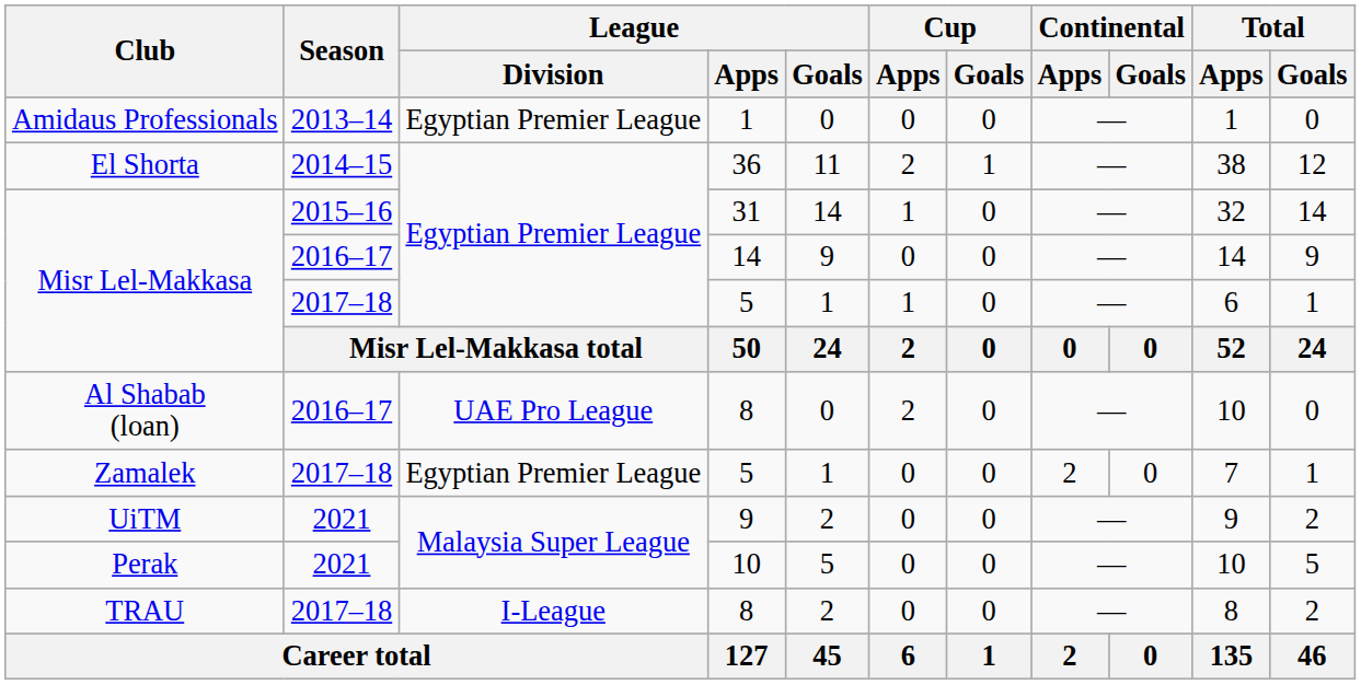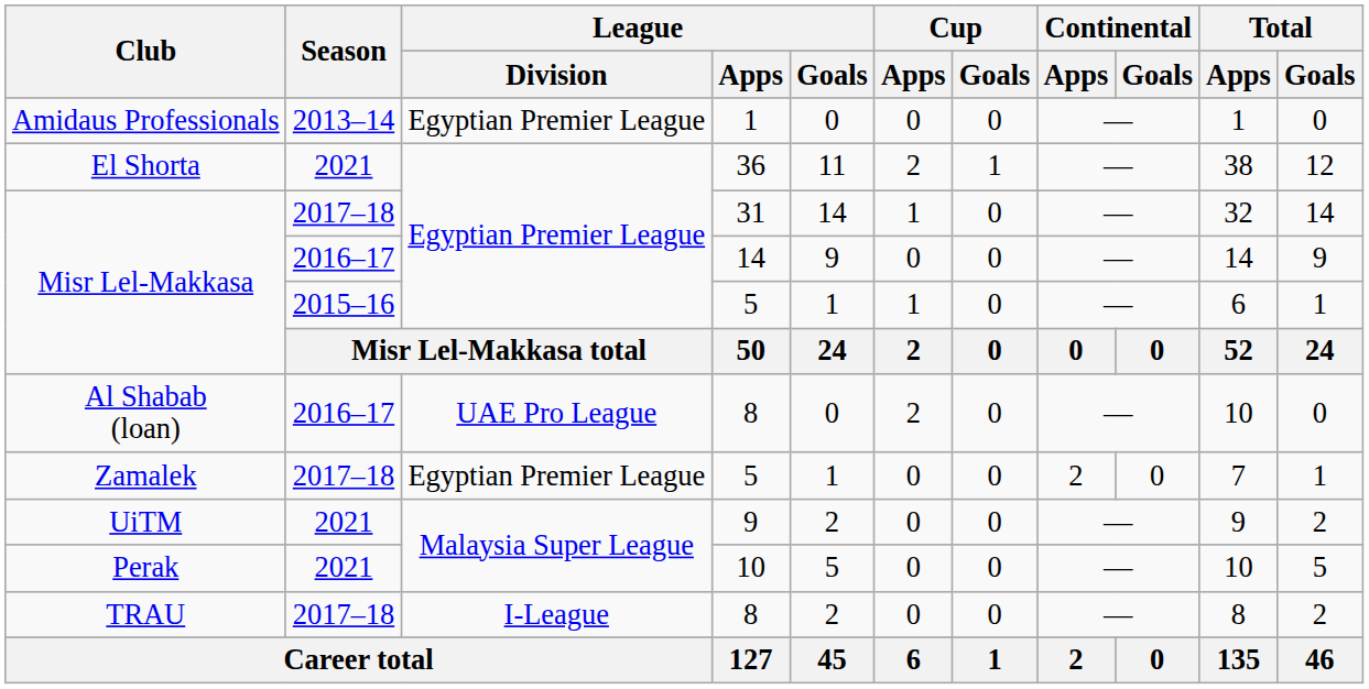El Shorta | Season: 2014–15 -> 2021
Misr Lel-Makkasa / 31 | Season: 2015–16 -> 2017–18
Misr Lel-Makkasa / 5 | Season: 2017–18 -> 2015–16
